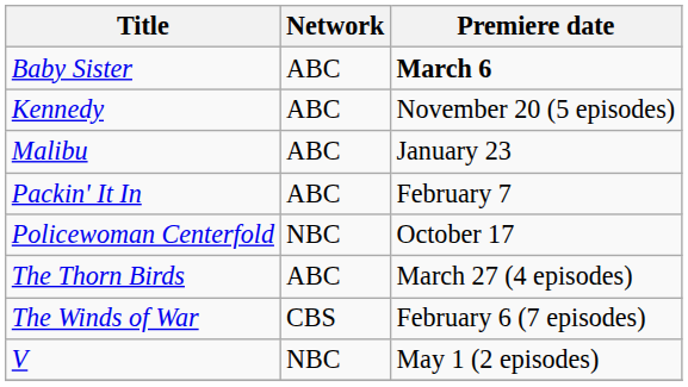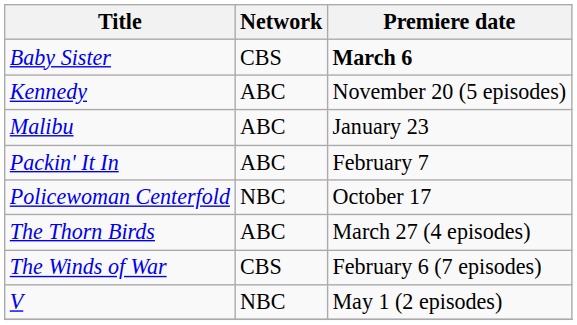Baby Sister | Network: ABC -> CBS
